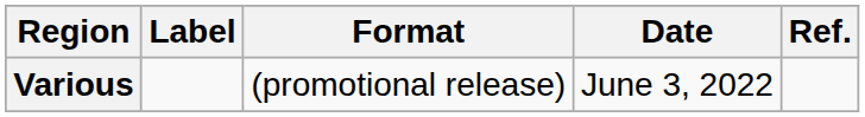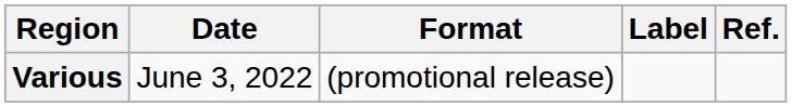columns swapped: Date <-> Label
